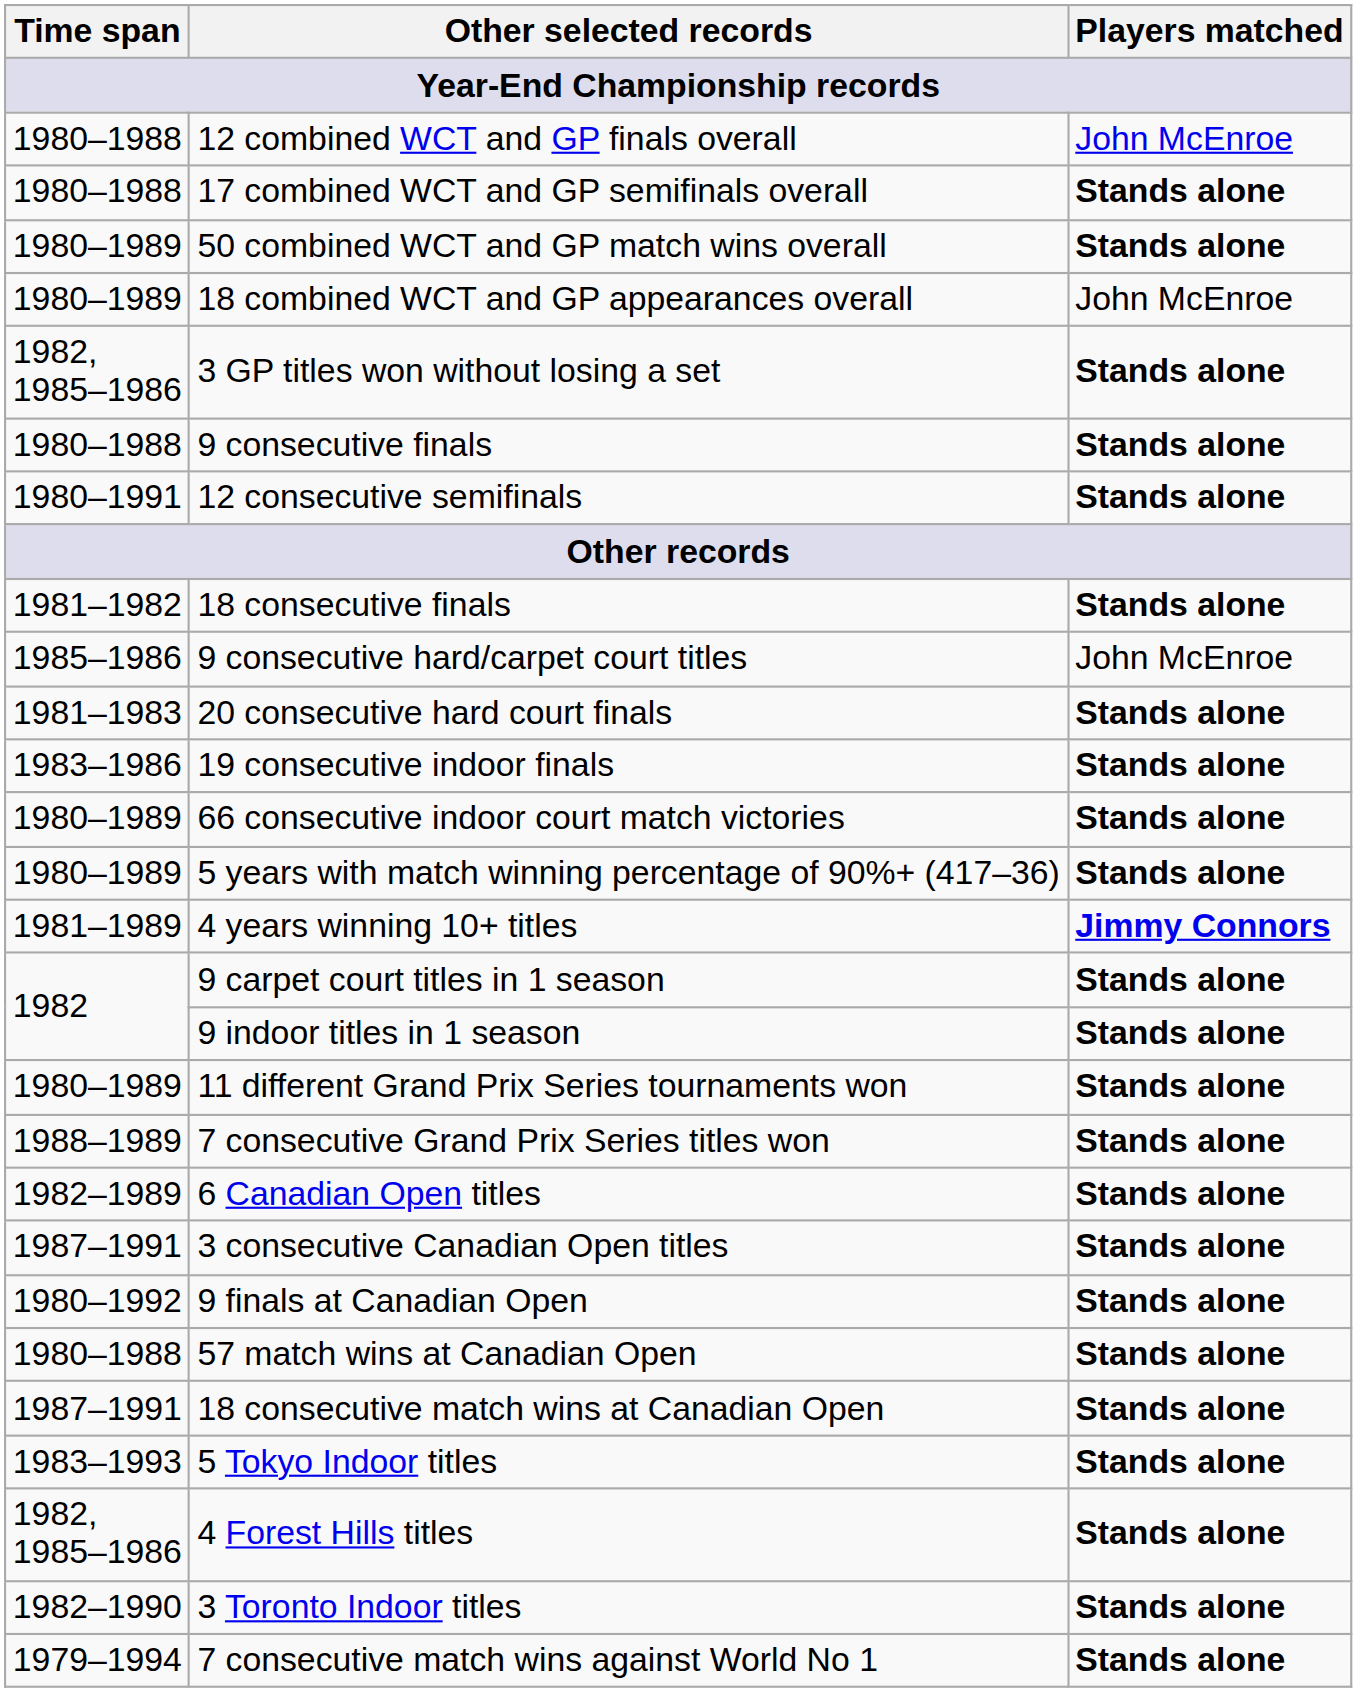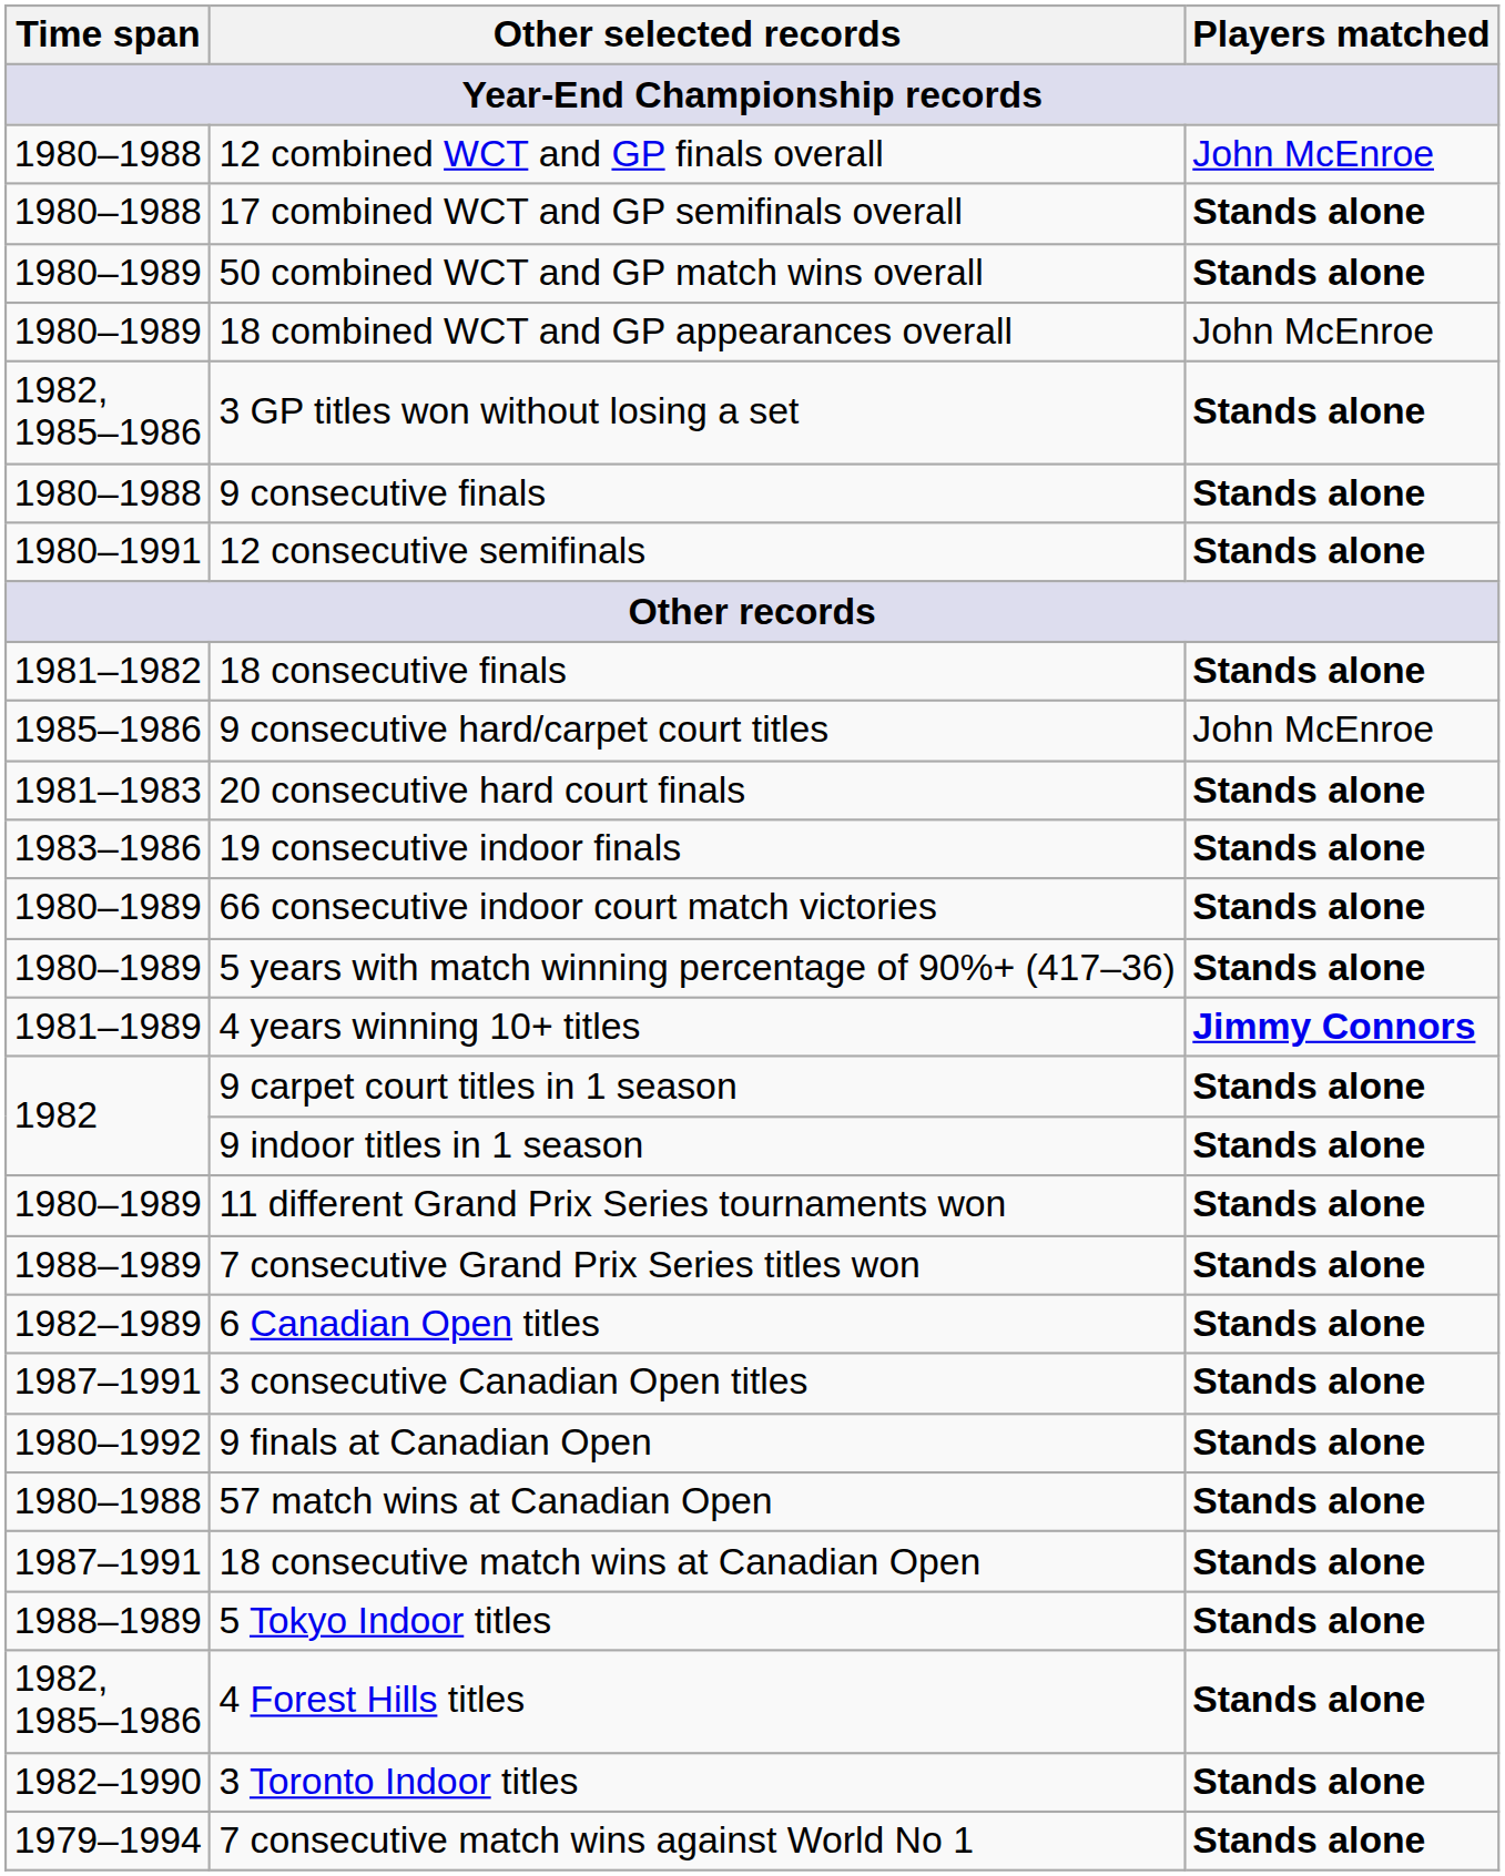5 Tokyo Indoor titles | Time span: 1983–1993 -> 1988–1989
